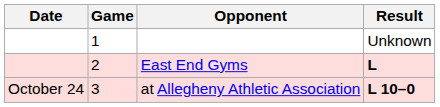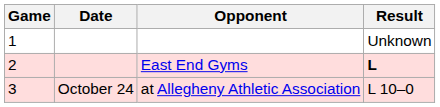columns swapped: Game <-> Date
at Allegheny Athletic Association | Result: bold -> normal
